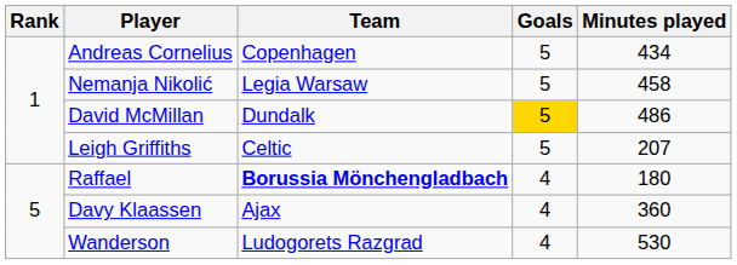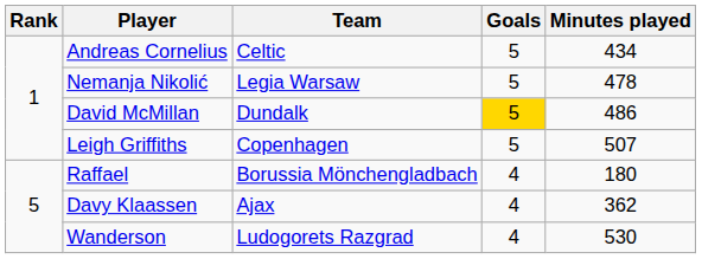Andreas Cornelius | Team: Copenhagen -> Celtic
Nemanja Nikolić | Minutes played: 458 -> 478
Leigh Griffiths | Team: Celtic -> Copenhagen
Leigh Griffiths | Minutes played: 207 -> 507
Raffael | Team: bold -> normal
Davy Klaassen | Minutes played: 360 -> 362
